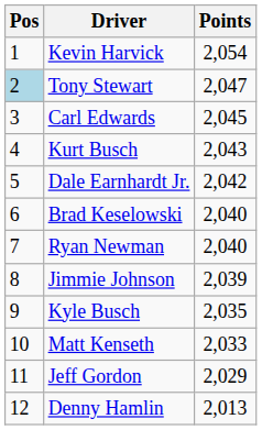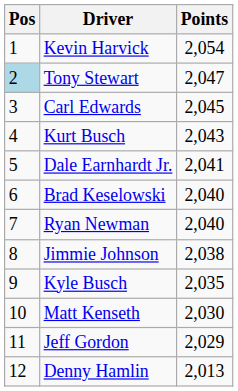Dale Earnhardt Jr. | Points: 2,042 -> 2,041
Jimmie Johnson | Points: 2,039 -> 2,038
Matt Kenseth | Points: 2,033 -> 2,030
